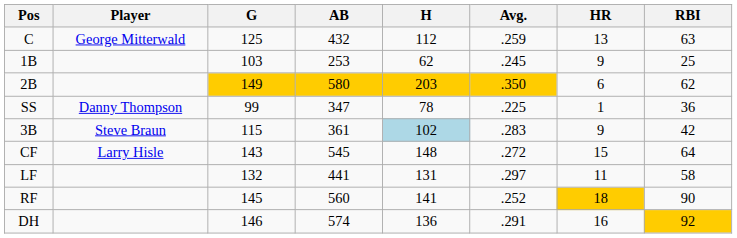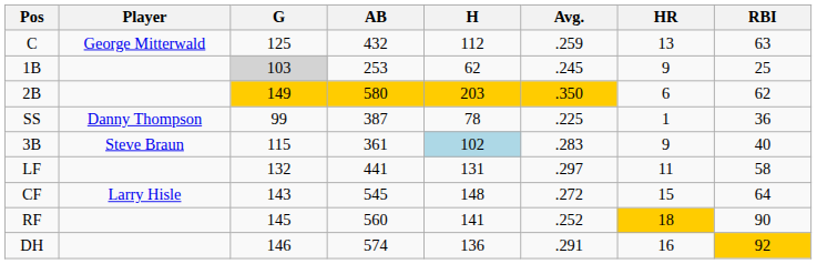1B | G: no background -> lightgrey background
SS | AB: 347 -> 387
3B | RBI: 42 -> 40
rows swapped: LF <-> CF
